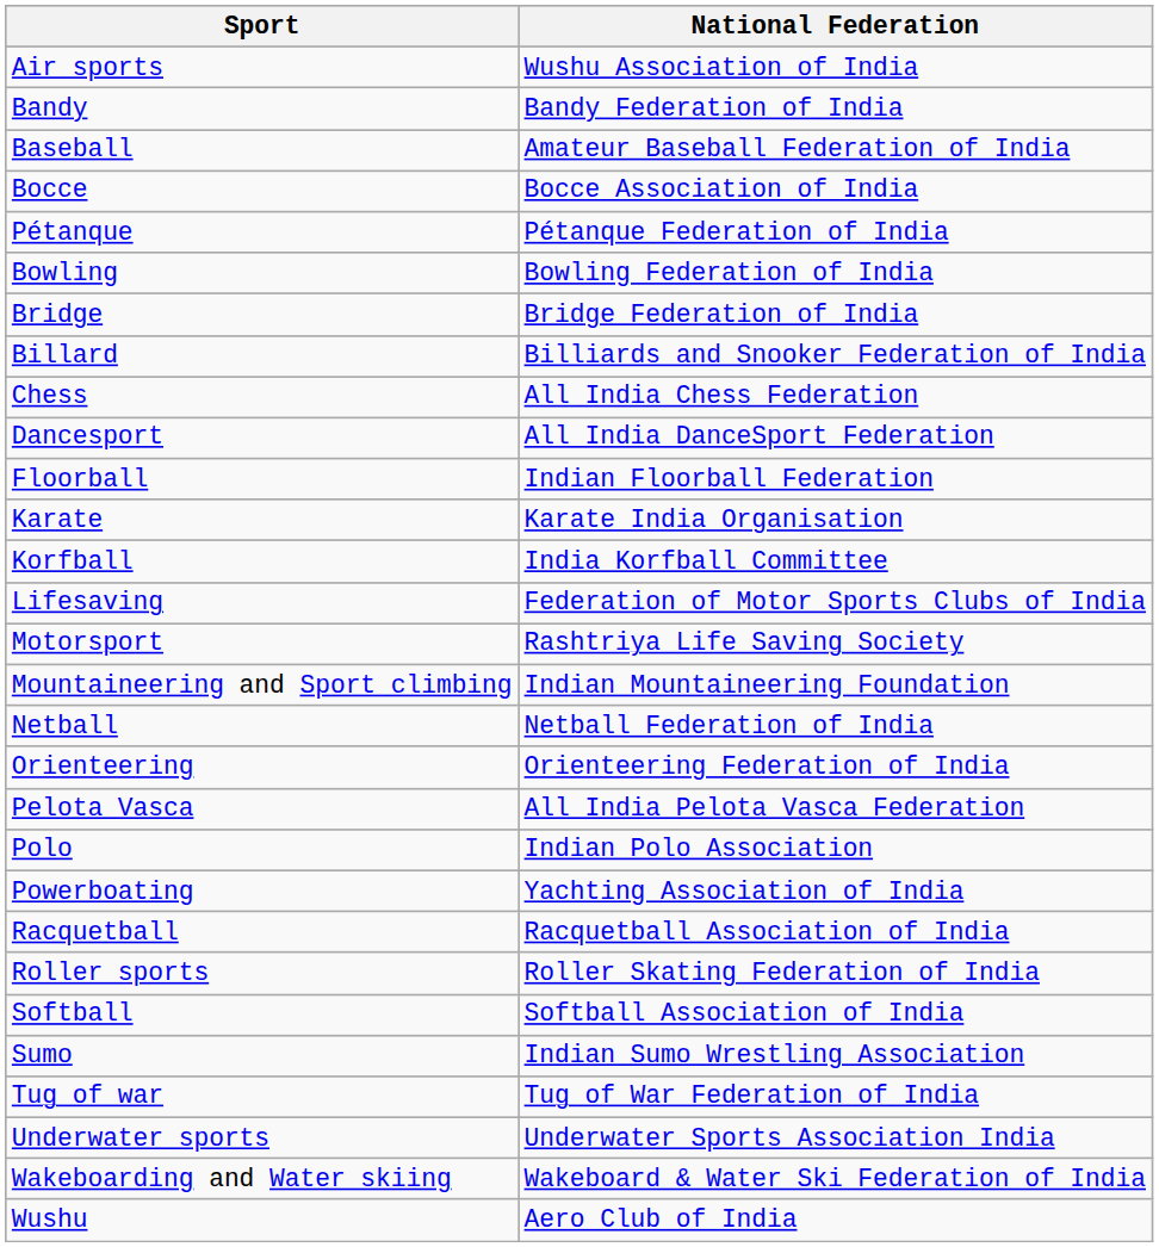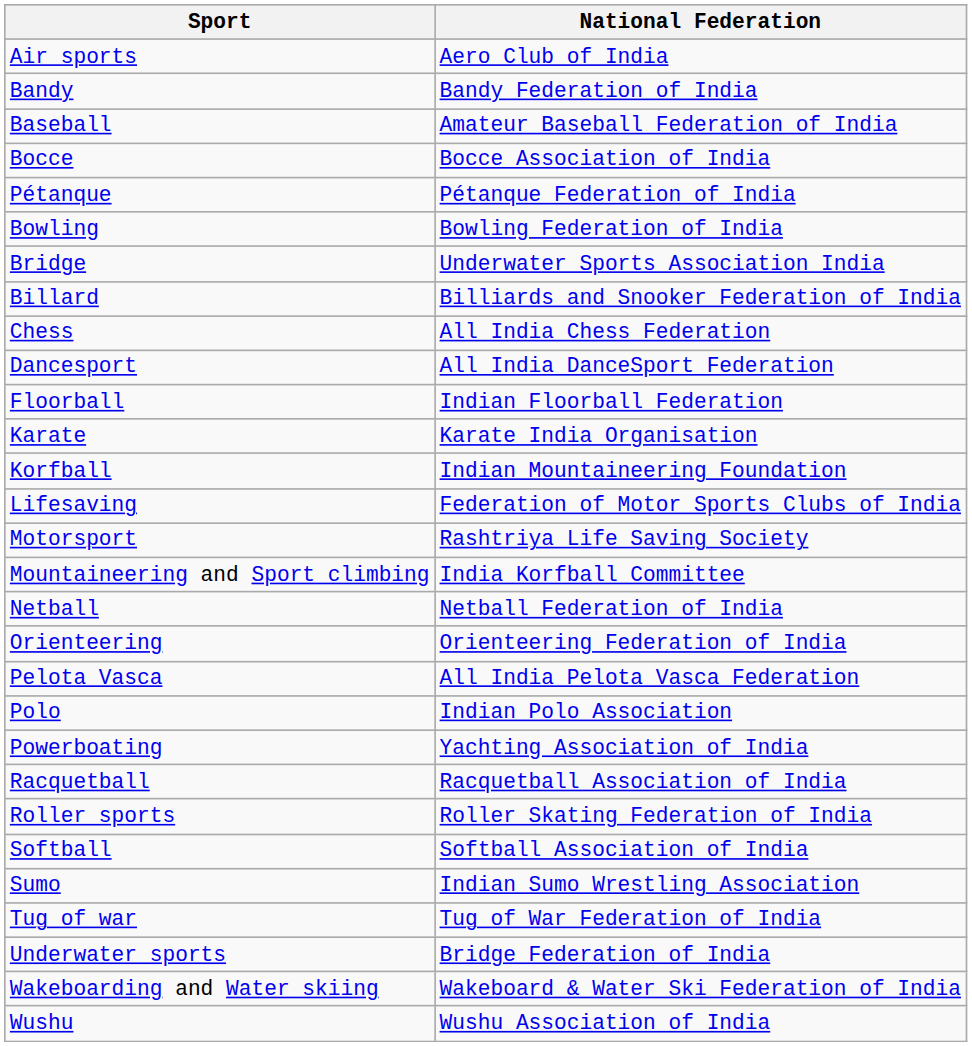Air sports | National Federation: Wushu Association of India -> Aero Club of India
Bridge | National Federation: Bridge Federation of India -> Underwater Sports Association India
Korfball | National Federation: India Korfball Committee -> Indian Mountaineering Foundation
Mountaineering and Sport climbing | National Federation: Indian Mountaineering Foundation -> India Korfball Committee
Underwater sports | National Federation: Underwater Sports Association India -> Bridge Federation of India
Wushu | National Federation: Aero Club of India -> Wushu Association of India
